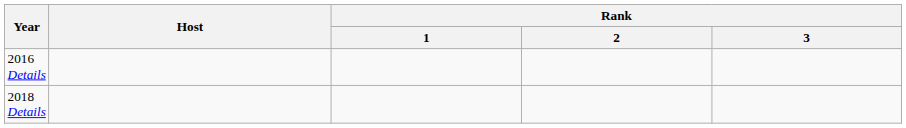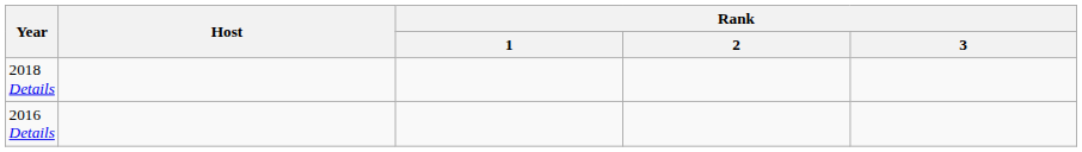rows swapped: 2016 Details <-> 2018 Details
